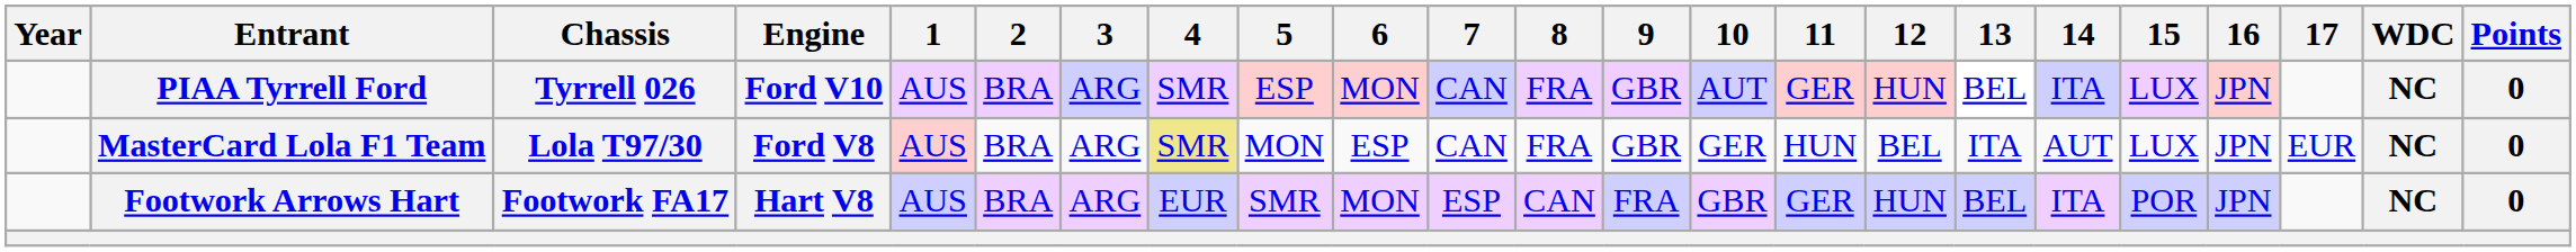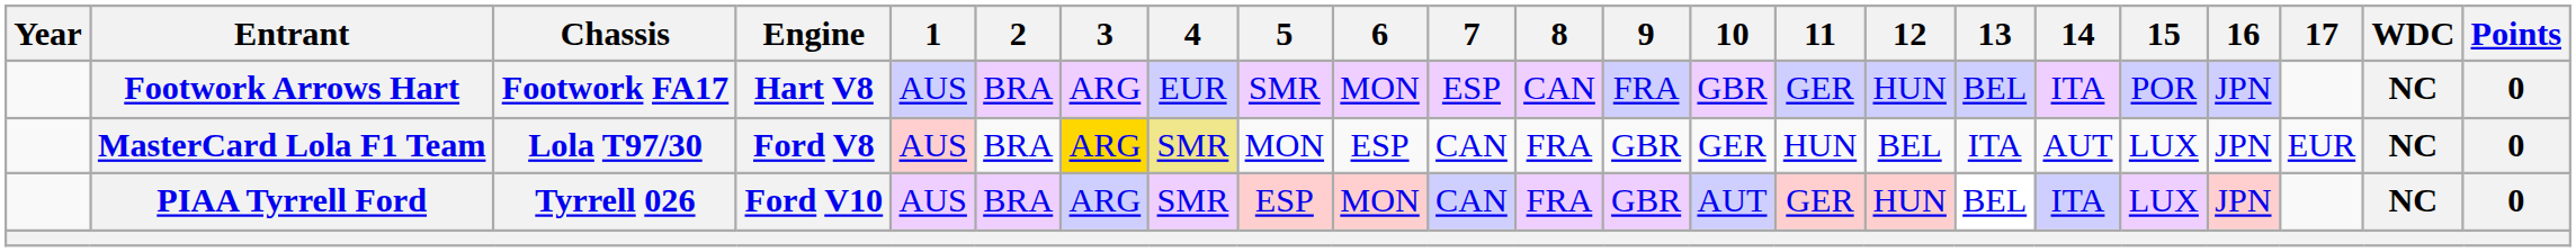rows swapped: Footwork Arrows Hart <-> PIAA Tyrrell Ford
MasterCard Lola F1 Team | 3: no background -> gold background
